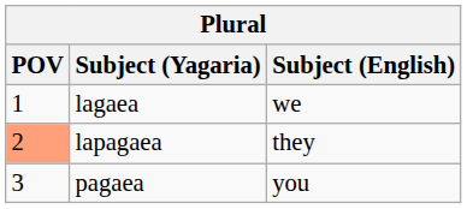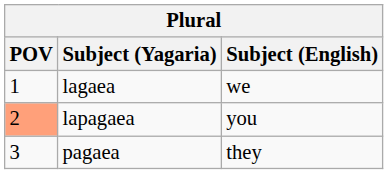lapagaea | Subject (English): they -> you
pagaea | Subject (English): you -> they
